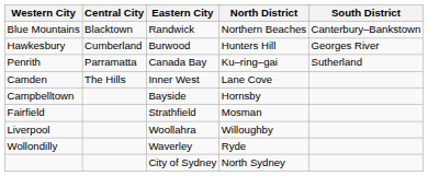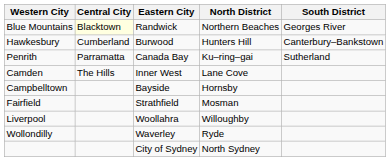Blue Mountains | Central City: no background -> lightyellow background
Blue Mountains | South District: Canterbury–Bankstown -> Georges River
Hawkesbury | South District: Georges River -> Canterbury–Bankstown
